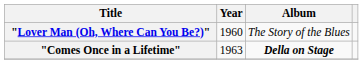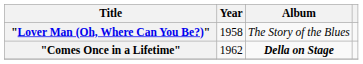"Lover Man (Oh, Where Can You Be?)" | Year: 1960 -> 1958
"Comes Once in a Lifetime" | Year: 1963 -> 1962
